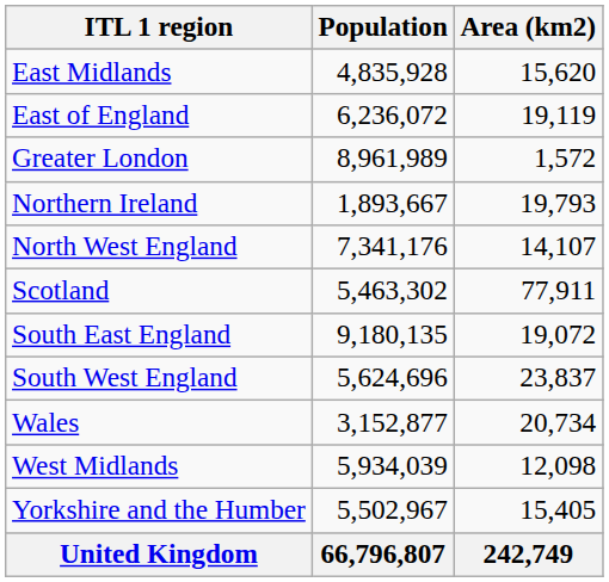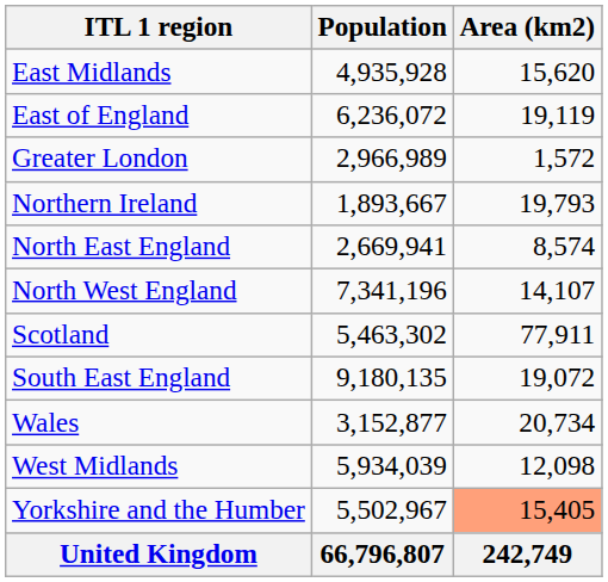East Midlands | Population: 4,835,928 -> 4,935,928
Greater London | Population: 8,961,989 -> 2,966,989
+ row: North East England | 2,669,941 | 8,574
North West England | Population: 7,341,176 -> 7,341,196
- row: South West England | 5,624,696 | 23,837
Yorkshire and the Humber | Area (km2): no background -> lightsalmon background
